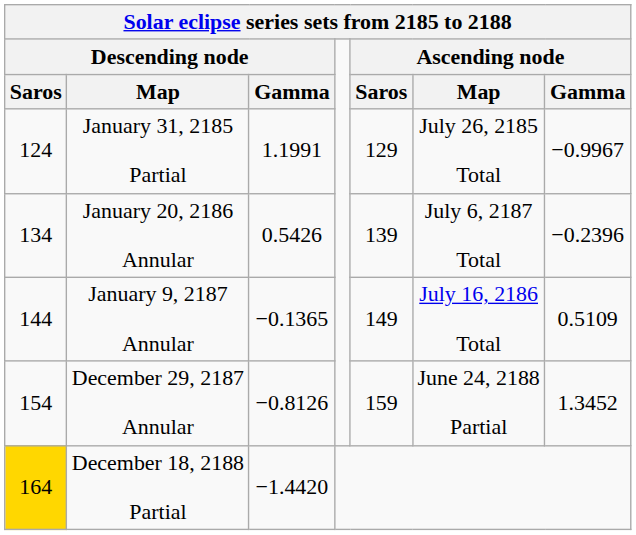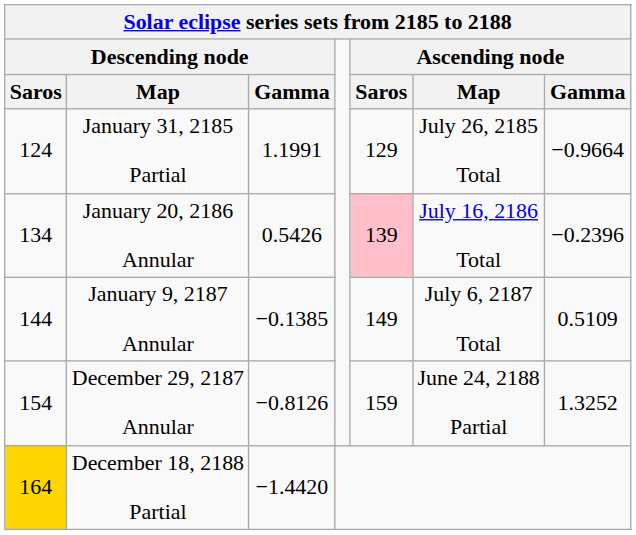January 31, 2185 Partial | Ascending node / Gamma: −0.9967 -> −0.9664
January 20, 2186 Annular | Ascending node / Saros: no background -> pink background
January 20, 2186 Annular | Ascending node / Map: July 6, 2187 Total -> July 16, 2186 Total
January 9, 2187 Annular | Descending node / Gamma: −0.1365 -> −0.1385
January 9, 2187 Annular | Ascending node / Map: July 16, 2186 Total -> July 6, 2187 Total
December 29, 2187 Annular | Ascending node / Gamma: 1.3452 -> 1.3252
